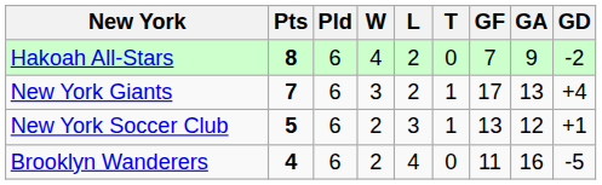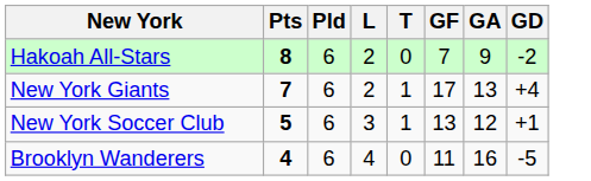- column: W | 4 | 3 | 2 | 2
